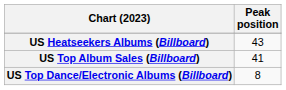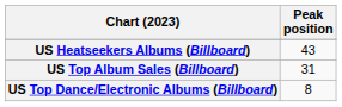US Top Album Sales (Billboard) | Peak position: 41 -> 31
